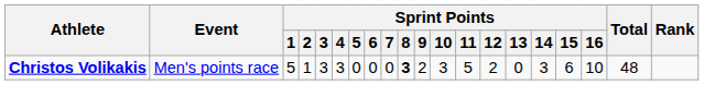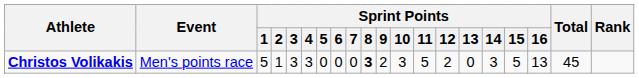Christos Volikakis | Sprint Points / 15: 6 -> 5
Christos Volikakis | Sprint Points / 16: 10 -> 13
Christos Volikakis | Total: 48 -> 45
